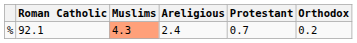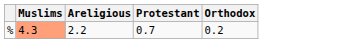- column: Roman Catholic | 92.1
% | Areligious: 2.4 -> 2.2
